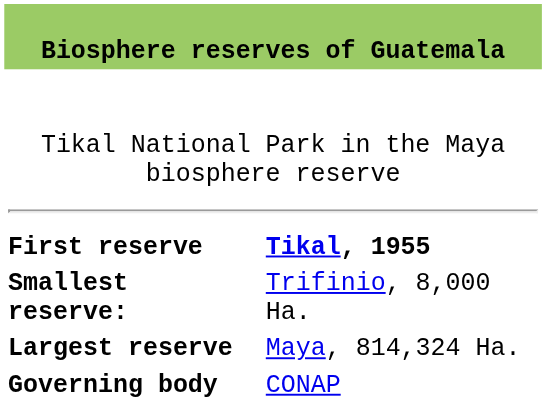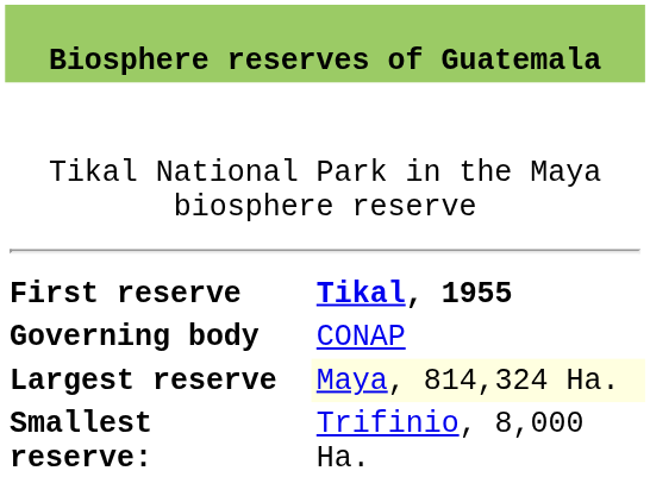rows swapped: Smallest reserve: <-> Governing body
Largest reserve | column 2: no background -> lightyellow background
